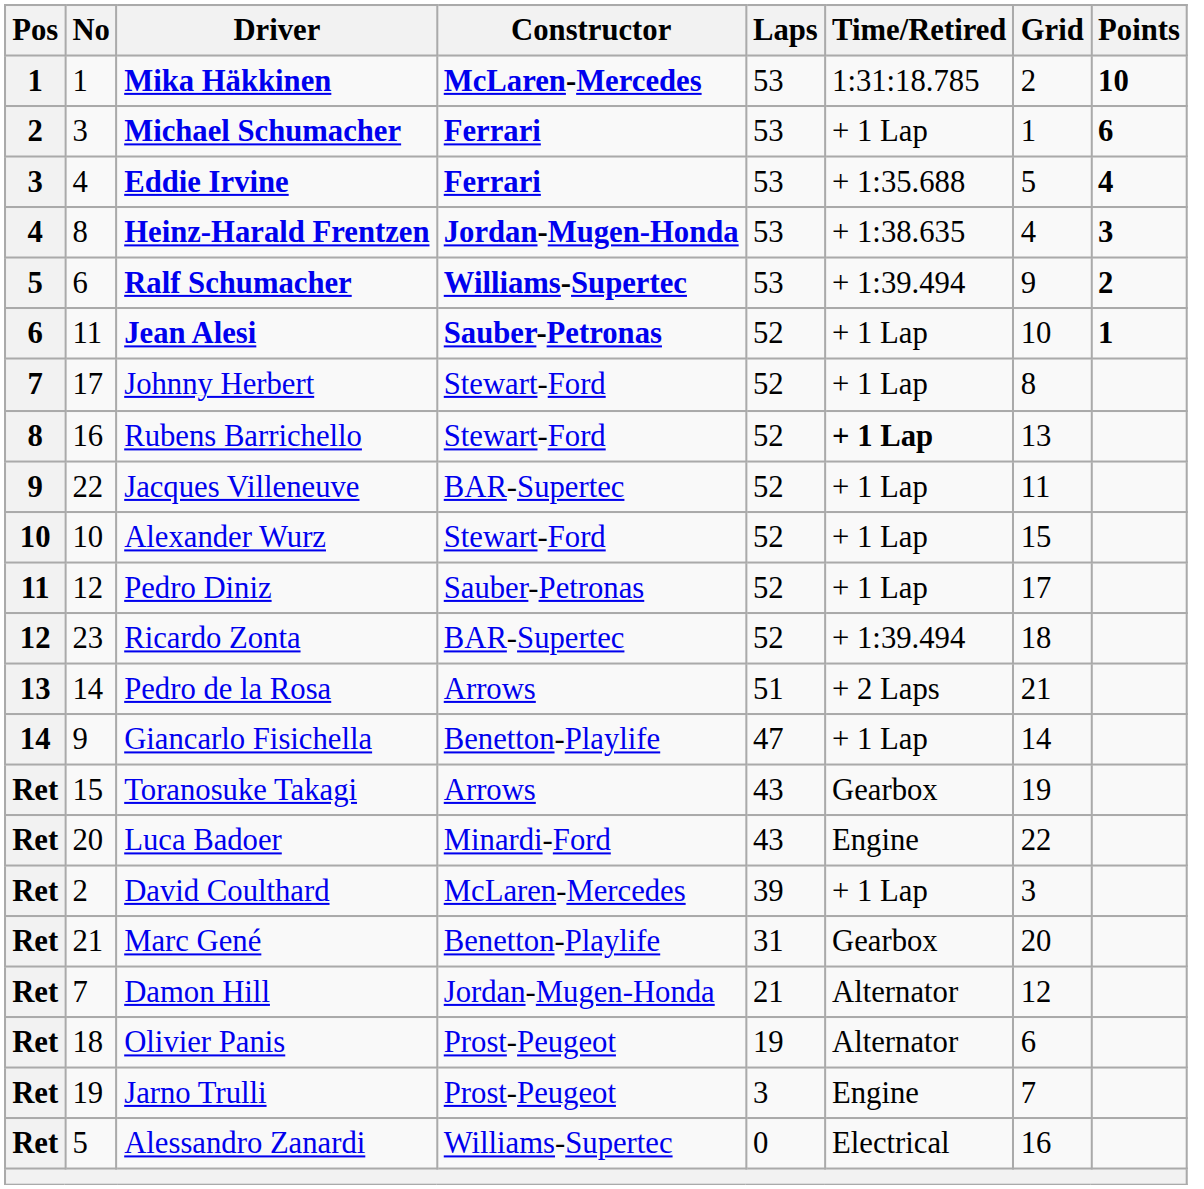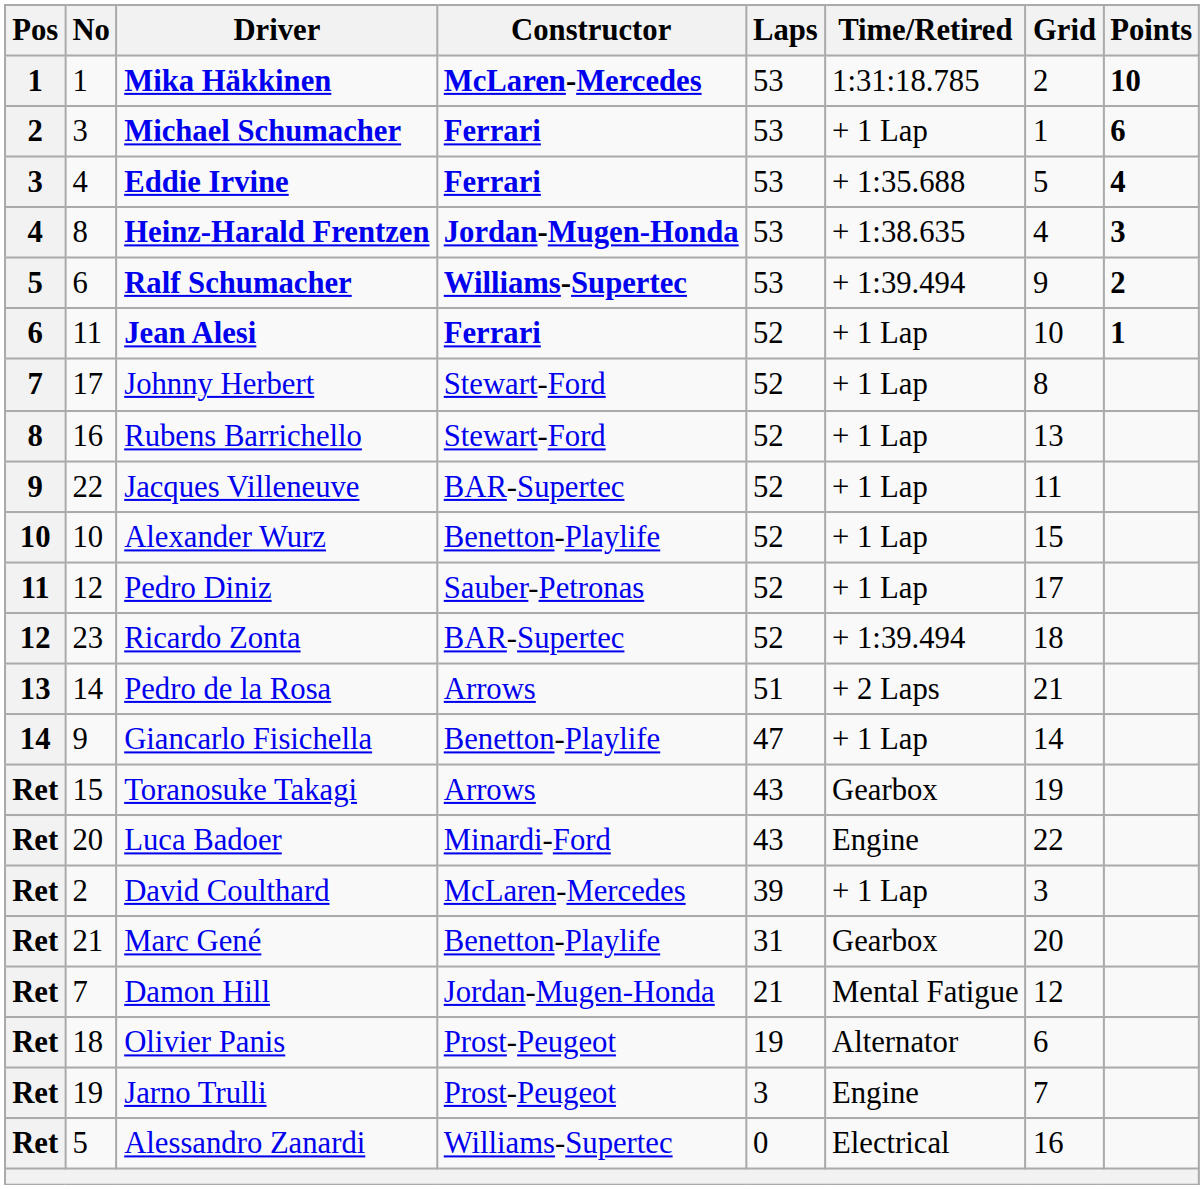Jean Alesi | Constructor: Sauber-Petronas -> Ferrari
Rubens Barrichello | Time/Retired: bold -> normal
Alexander Wurz | Constructor: Stewart-Ford -> Benetton-Playlife
Damon Hill | Time/Retired: Alternator -> Mental Fatigue
